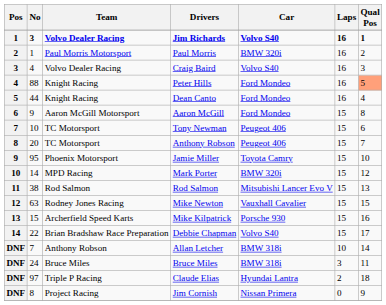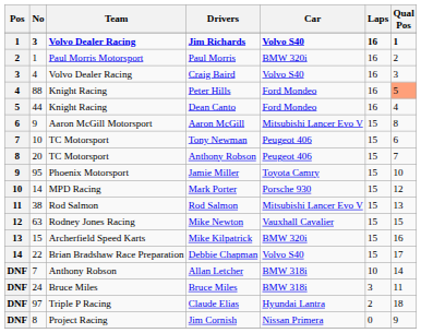Aaron McGill | Car: Ford Mondeo -> Mitsubishi Lancer Evo V
Mark Porter | Car: BMW 320i -> Porsche 930
Mike Kilpatrick | Car: Porsche 930 -> BMW 320i
